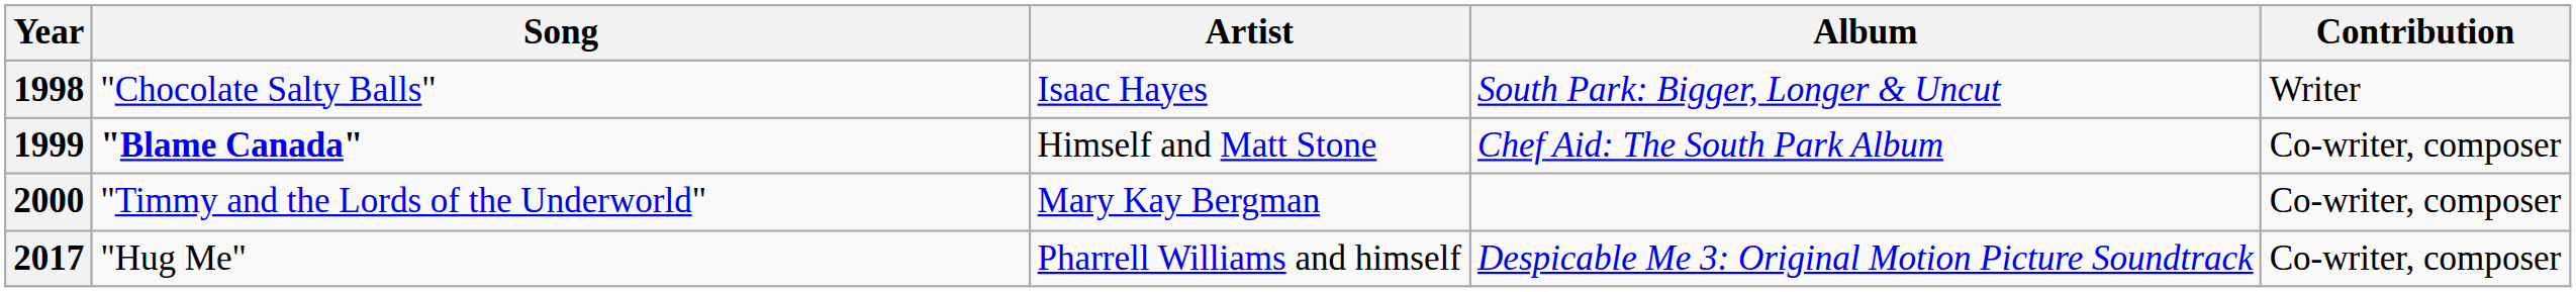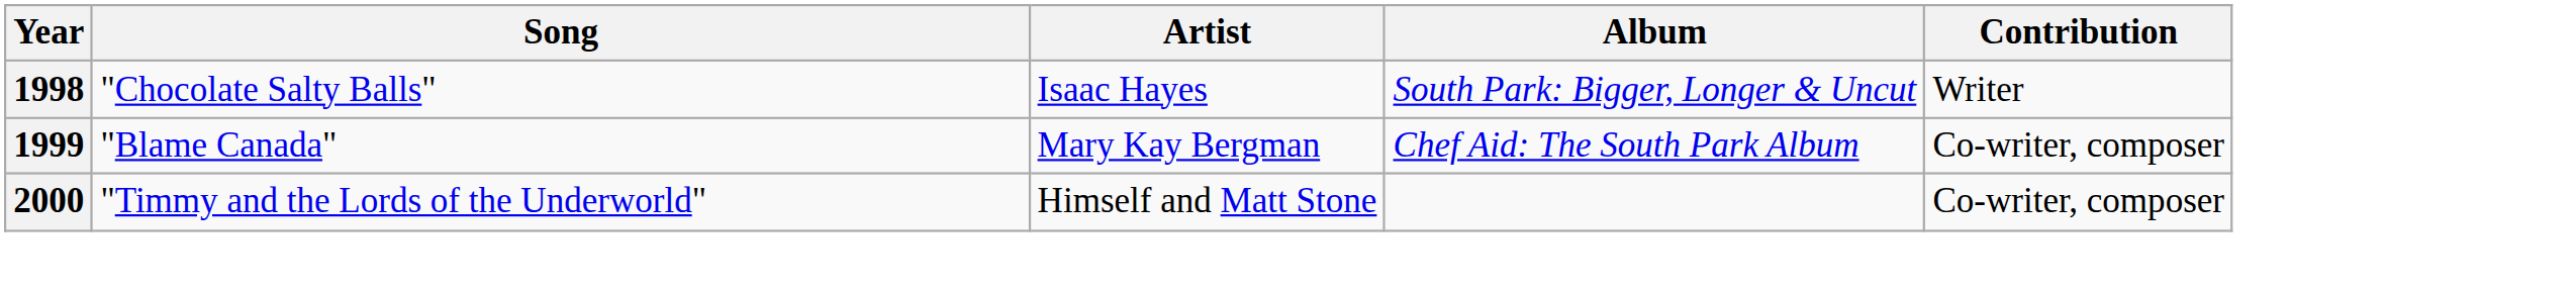1999 | Song: bold -> normal
1999 | Artist: Himself and Matt Stone -> Mary Kay Bergman
2000 | Artist: Mary Kay Bergman -> Himself and Matt Stone
- row: 2017 | "Hug Me" | Pharrell Williams and himself | Despicable Me 3: Original Motion Picture Soundtrack | Co-writer, composer
